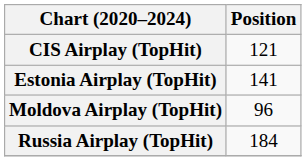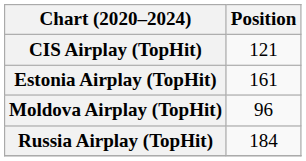Estonia Airplay (TopHit) | Position: 141 -> 161
